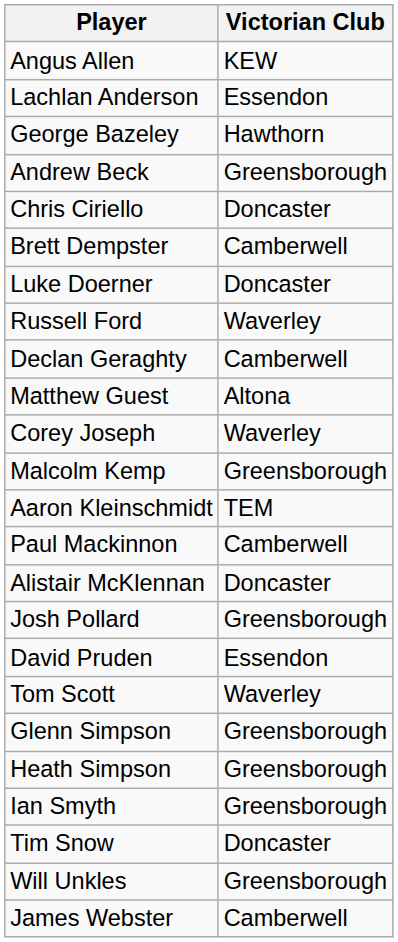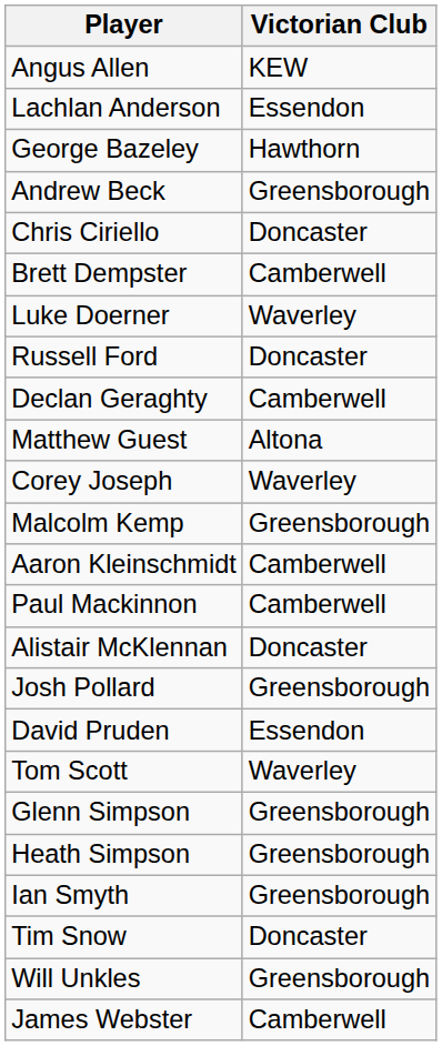Luke Doerner | Victorian Club: Doncaster -> Waverley
Russell Ford | Victorian Club: Waverley -> Doncaster
Aaron Kleinschmidt | Victorian Club: TEM -> Camberwell
